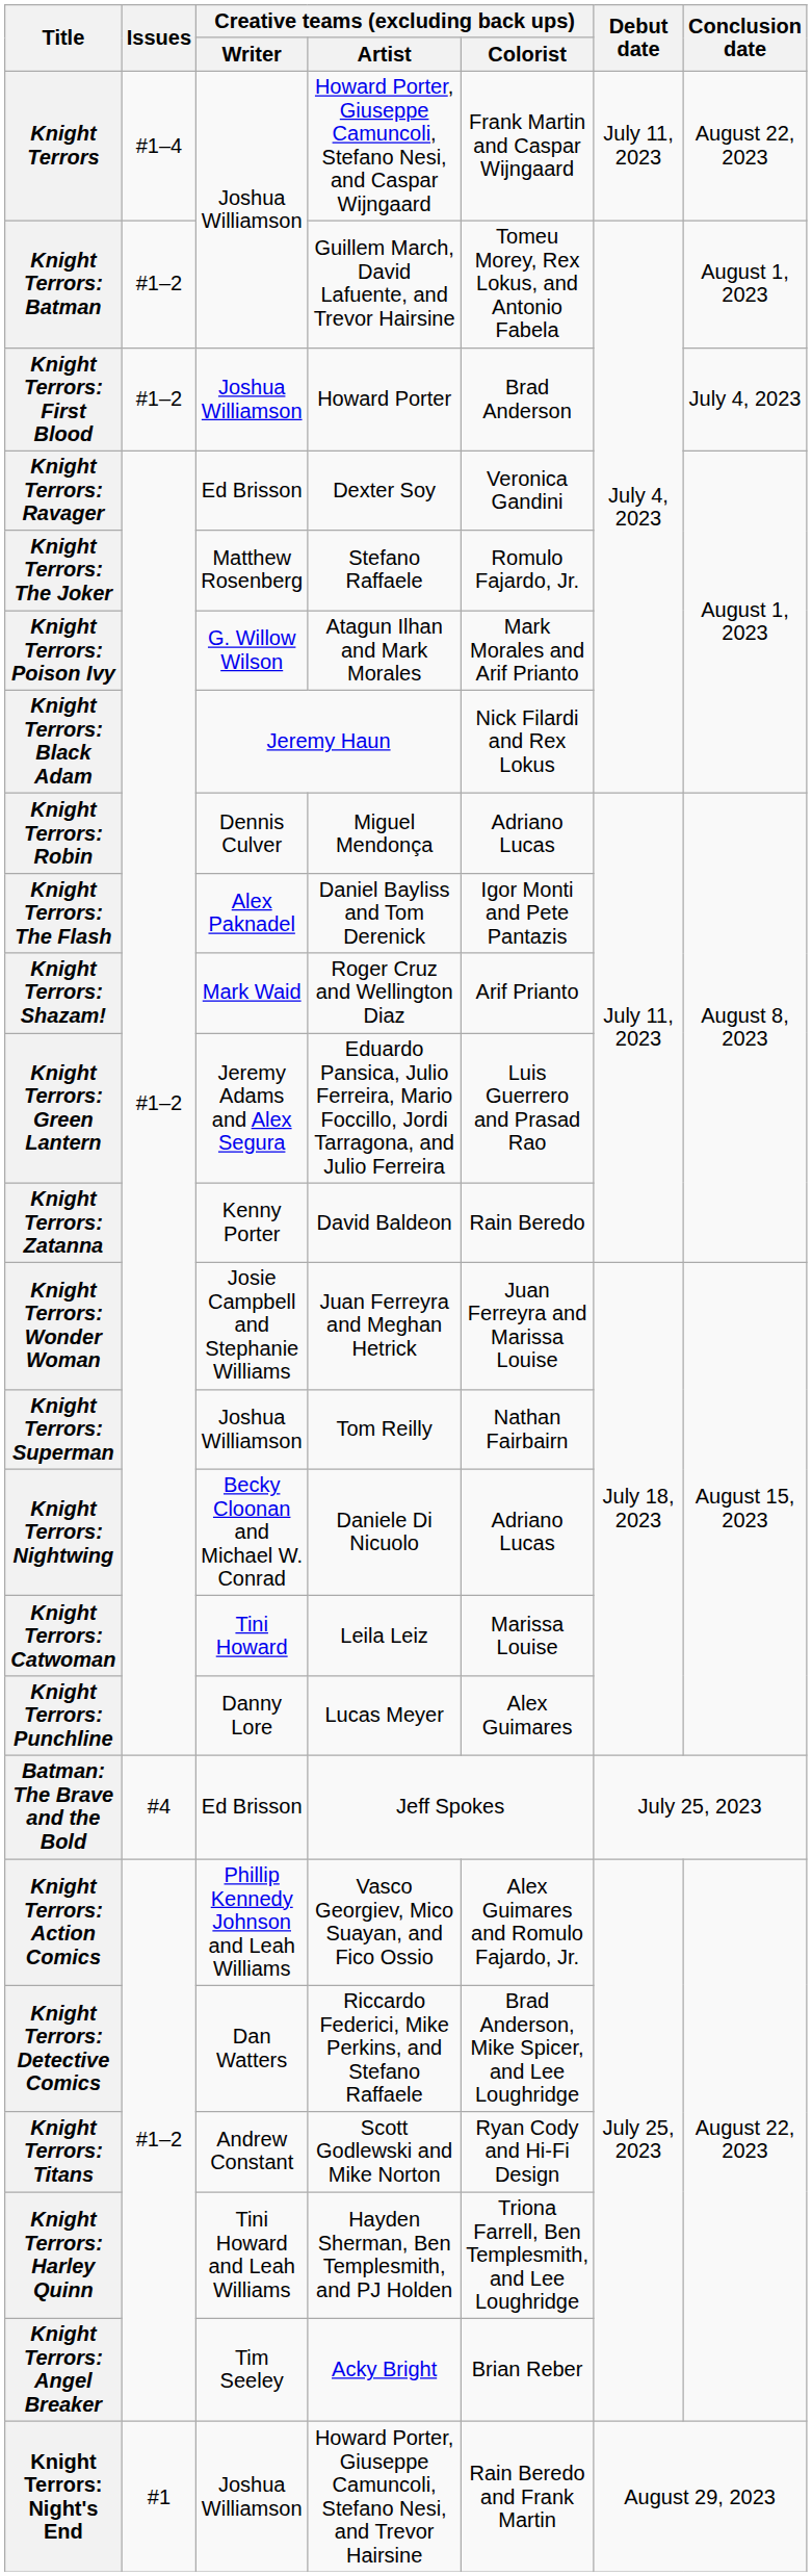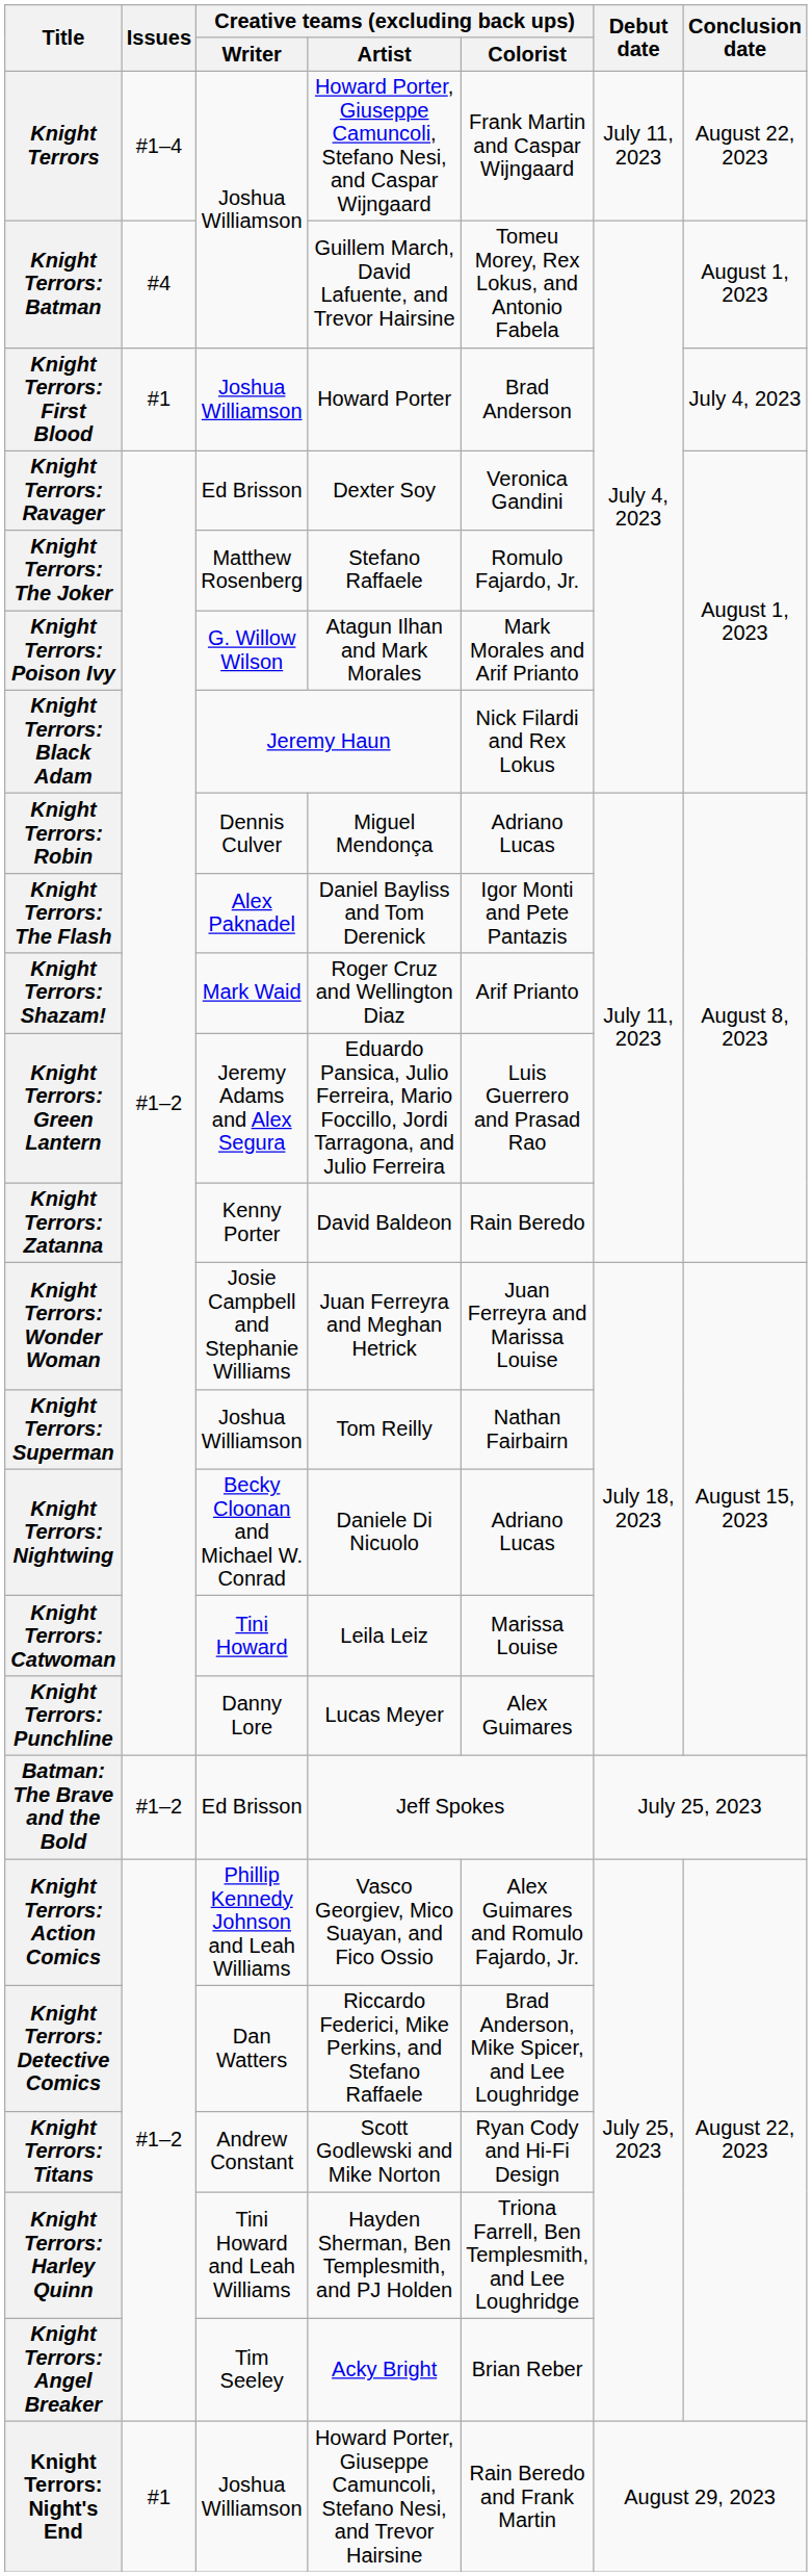Knight Terrors: Batman | Issues: #1–2 -> #4
Knight Terrors: First Blood | Issues: #1–2 -> #1
Batman: The Brave and the Bold | Issues: #4 -> #1–2
